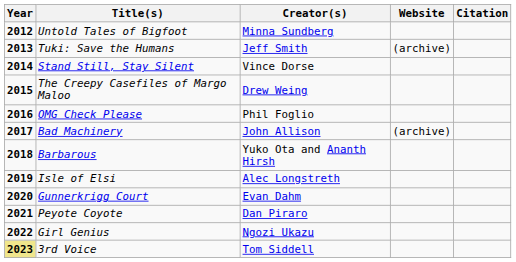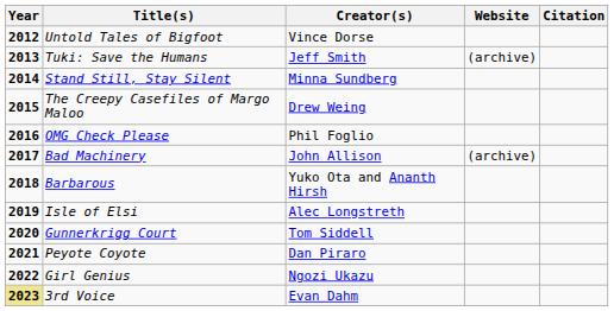Untold Tales of Bigfoot | Creator(s): Minna Sundberg -> Vince Dorse
Stand Still, Stay Silent | Creator(s): Vince Dorse -> Minna Sundberg
Gunnerkrigg Court | Creator(s): Evan Dahm -> Tom Siddell
3rd Voice | Creator(s): Tom Siddell -> Evan Dahm
